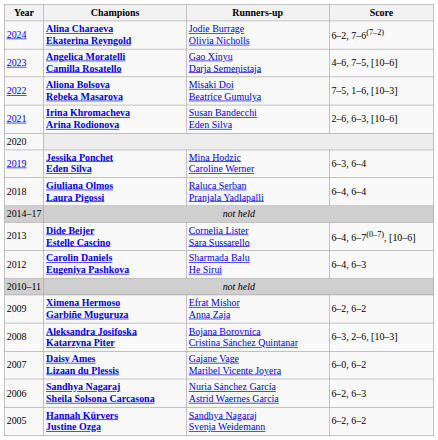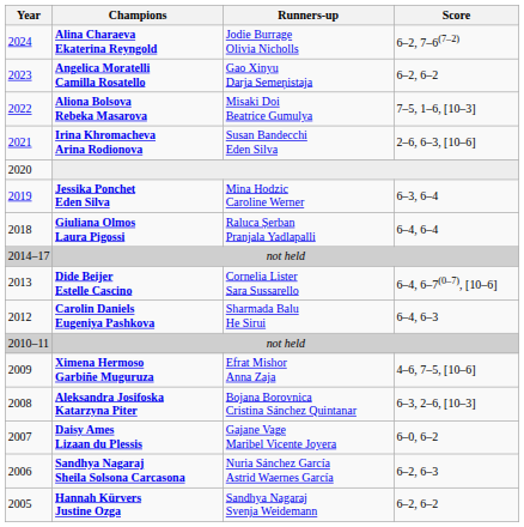Angelica Moratelli Camilla Rosatello | Score: 4–6, 7–5, [10–6] -> 6–2, 6–2
Ximena Hermoso Garbiñe Muguruza | Score: 6–2, 6–2 -> 4–6, 7–5, [10–6]
